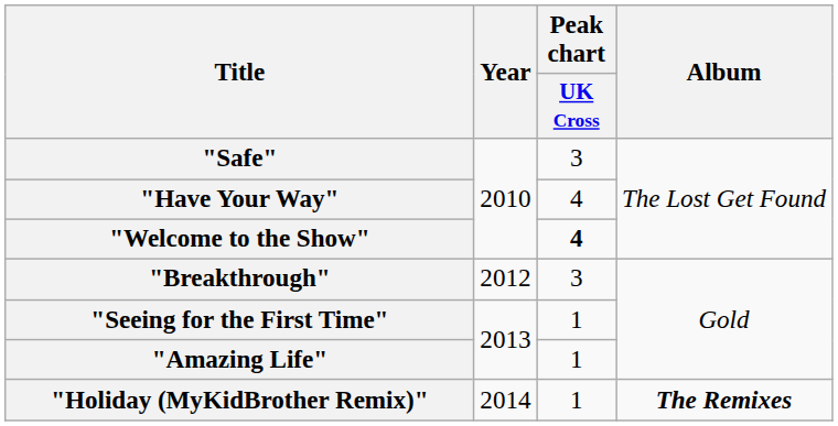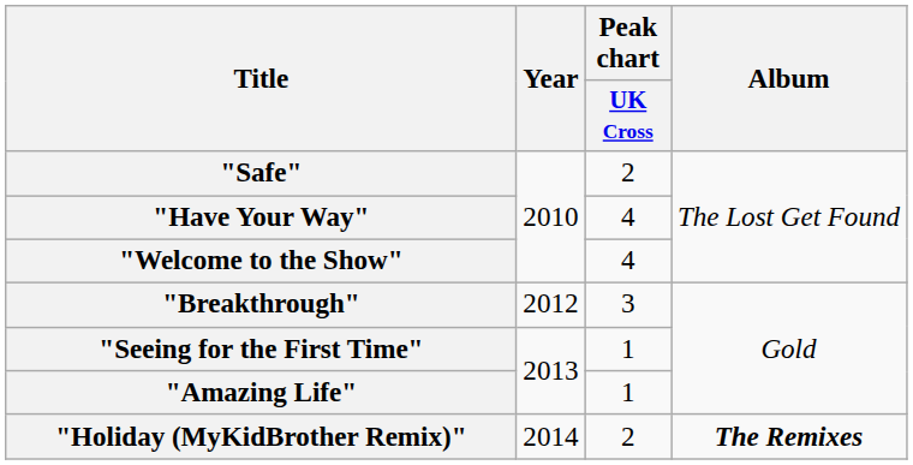"Safe" | Peak chart / UK Cross: 3 -> 2
"Welcome to the Show" | Peak chart / UK Cross: bold -> normal
"Holiday (MyKidBrother Remix)" | Peak chart / UK Cross: 1 -> 2
